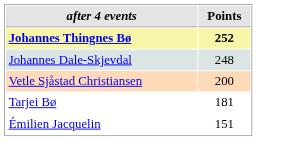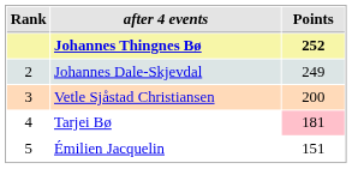+ column: Rank | 2 | 3 | 4 | 5
Johannes Dale-Skjevdal | Points: 248 -> 249
Tarjei Bø | Points: no background -> pink background
